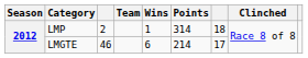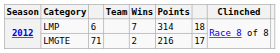LMP | column 3: 2 -> 6
LMP | Wins: 1 -> 7
LMGTE | column 3: 46 -> 71
LMGTE | Wins: 6 -> 2
LMGTE | Points: 214 -> 216
